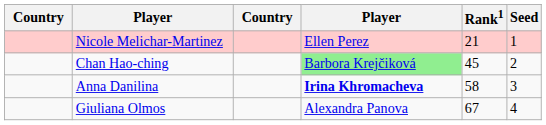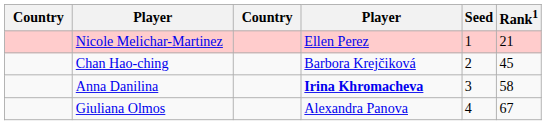columns swapped: Rank1 <-> Seed
Chan Hao-ching | column 4: lightgreen background -> no background
